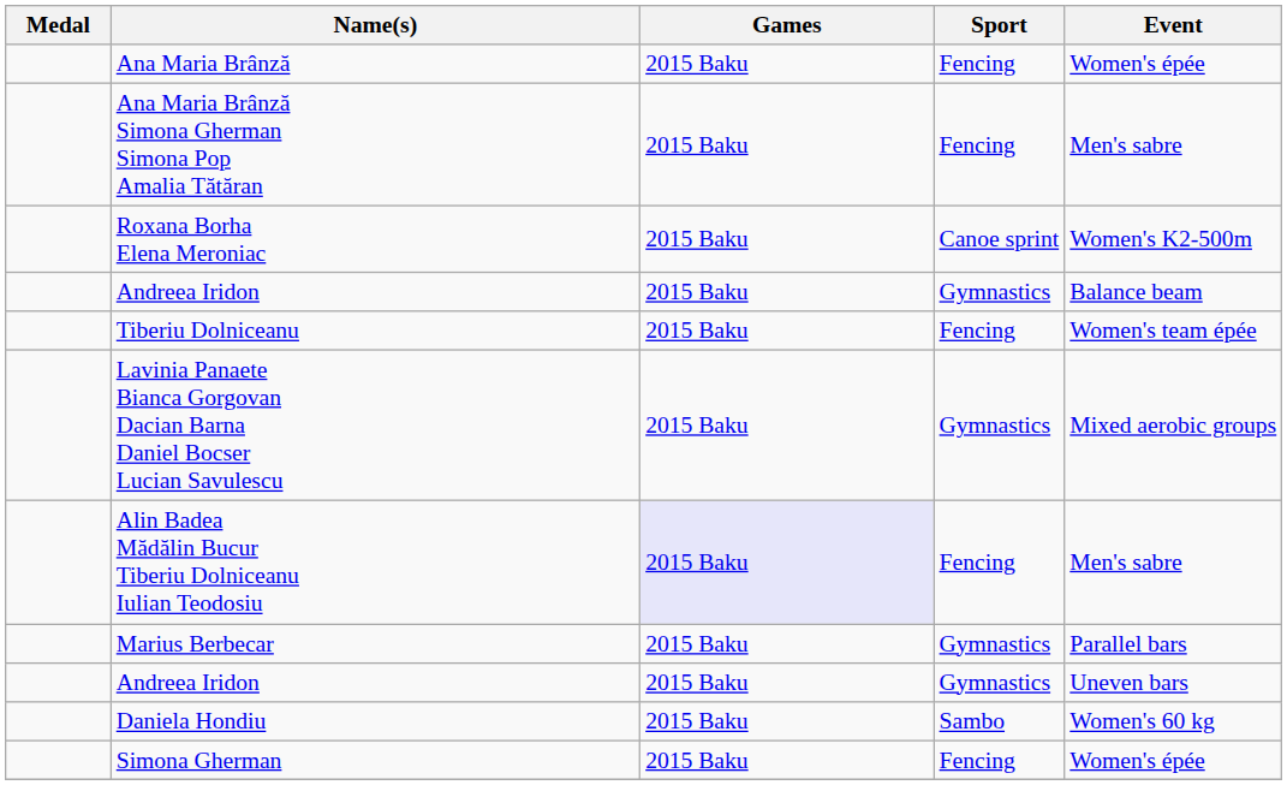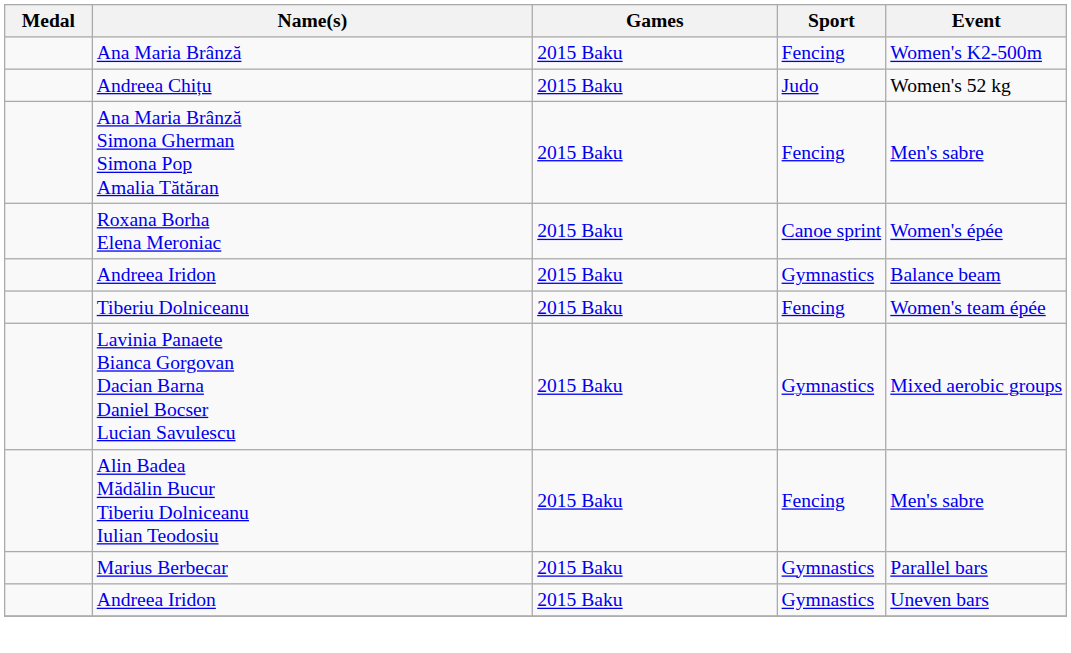Ana Maria Brânză | Event: Women's épée -> Women's K2-500m
+ row: Andreea Chițu | 2015 Baku | Judo | Women's 52 kg
Roxana Borha Elena Meroniac | Event: Women's K2-500m -> Women's épée
Alin Badea Mădălin Bucur Tiberiu Dolniceanu Iulian Teodosiu | Games: lavender background -> no background
- row: Daniela Hondiu | 2015 Baku | Sambo | Women's 60 kg
- row: Simona Gherman | 2015 Baku | Fencing | Women's épée
